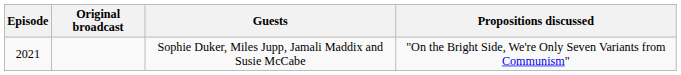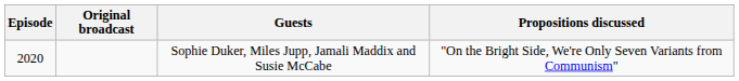Sophie Duker, Miles Jupp, Jamali Maddix and Susie McCabe | Episode: 2021 -> 2020
